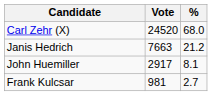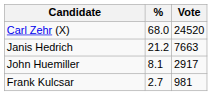columns swapped: Vote <-> %
